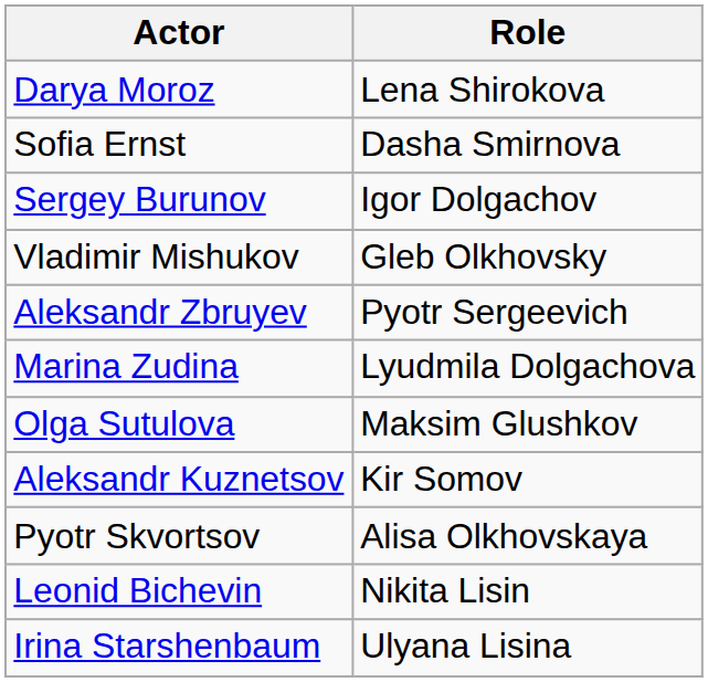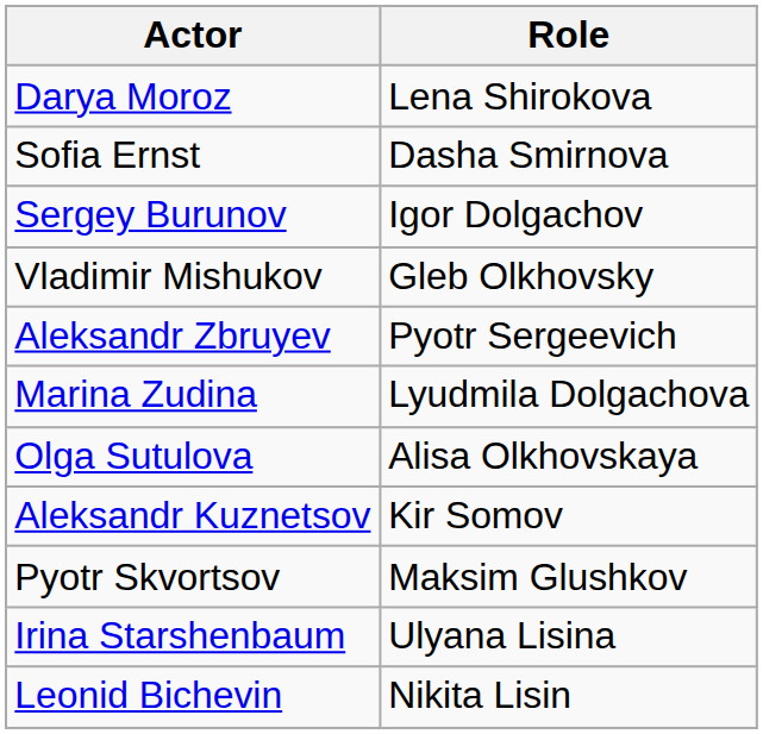Olga Sutulova | Role: Maksim Glushkov -> Alisa Olkhovskaya
Pyotr Skvortsov | Role: Alisa Olkhovskaya -> Maksim Glushkov
rows swapped: Leonid Bichevin <-> Irina Starshenbaum
